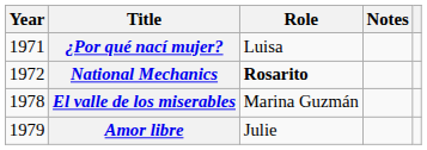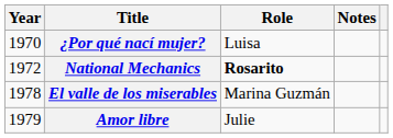¿Por qué nací mujer? | Year: 1971 -> 1970
